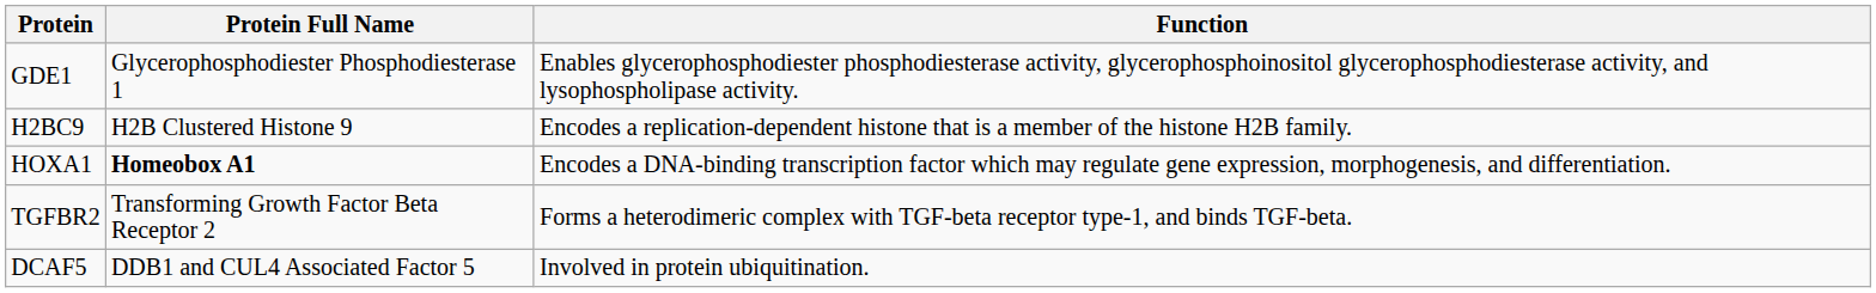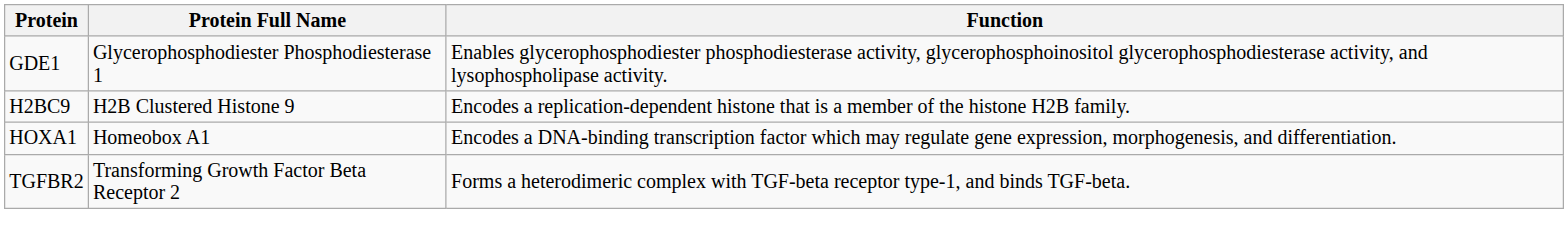HOXA1 | Protein Full Name: bold -> normal
- row: DCAF5 | DDB1 and CUL4 Associated Factor 5 | Involved in protein ubiquitination.
